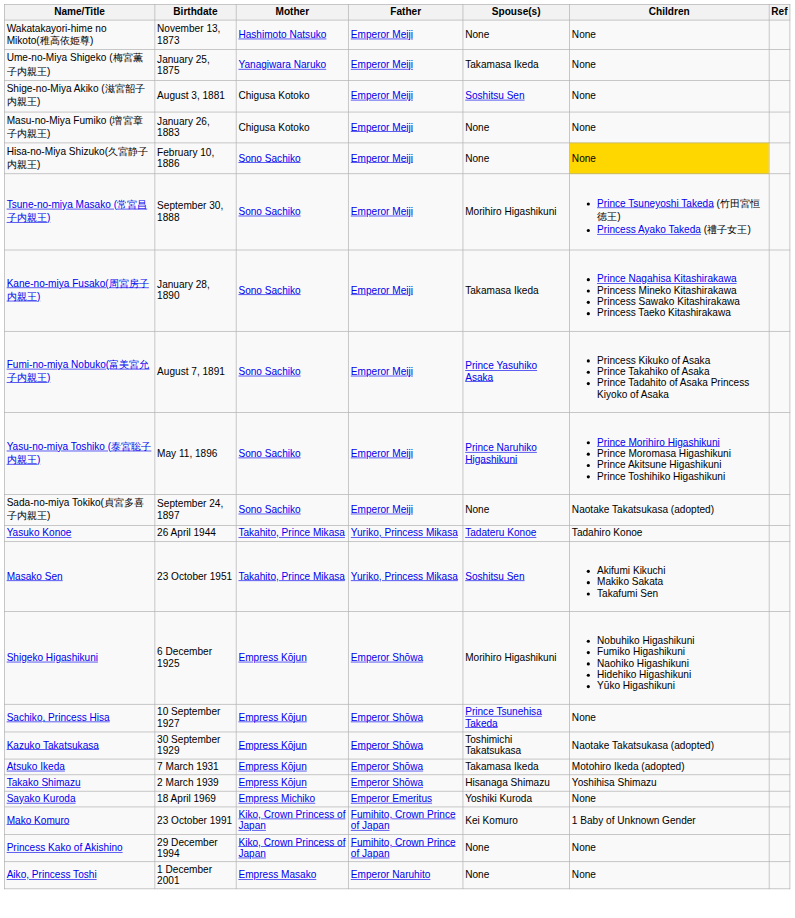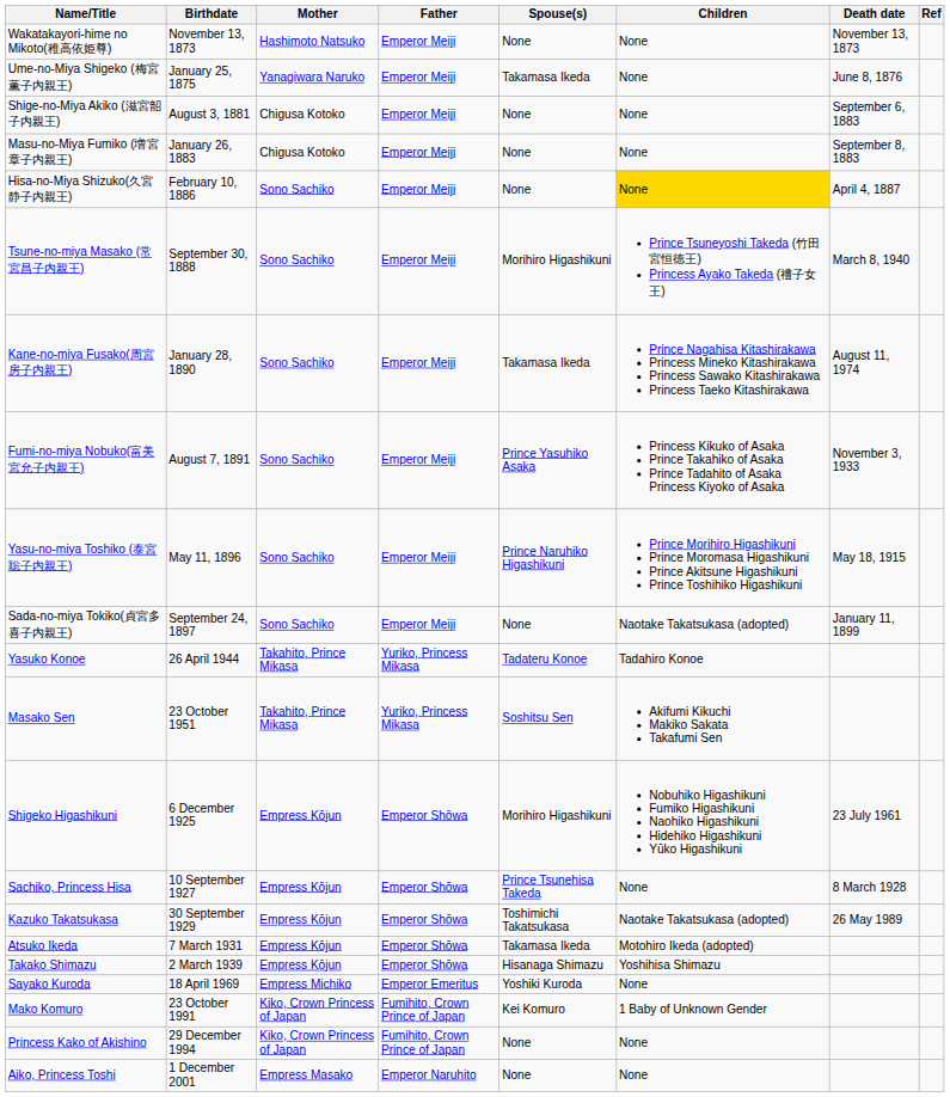+ column: Death date | November 13, 1873 | June 8, 1876 | September 6, 1883 | September 8, 1883 | April 4, 1887 | March 8, 1940 | August 11, 1974 | November 3, 1933 | May 18, 1915 | January 11, 1899 | 23 July 1961 | 8 March 1928 | 26 May 1989
Shige-no-Miya Akiko (滋宮韶子内親王) | Spouse(s): Soshitsu Sen -> None
